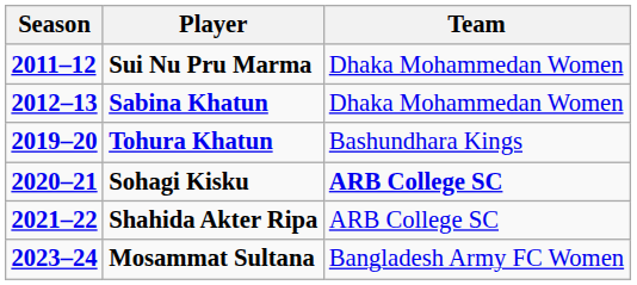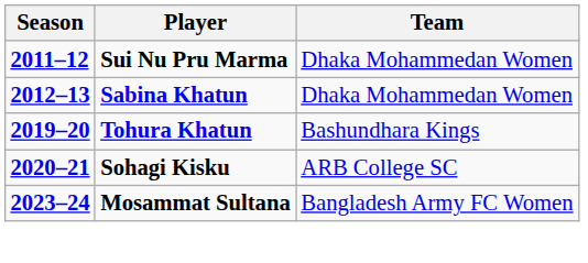Sohagi Kisku | Team: bold -> normal
- row: 2021–22 | Shahida Akter Ripa | ARB College SC
